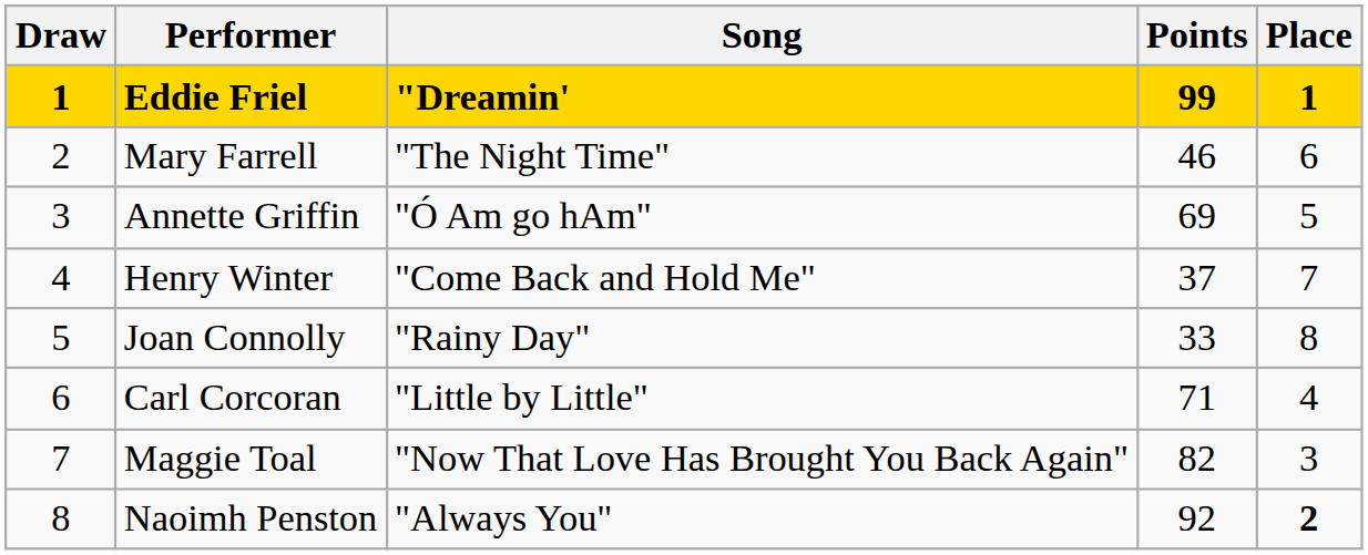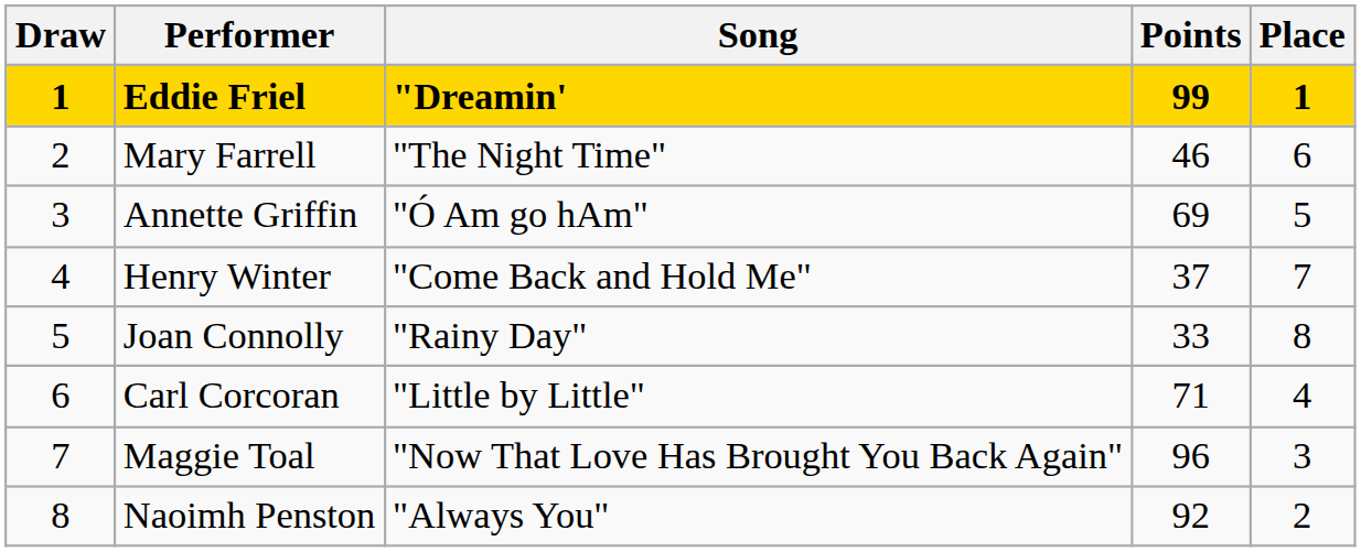Maggie Toal | Points: 82 -> 96
Naoimh Penston | Place: bold -> normal
